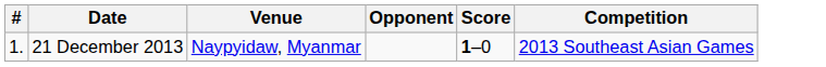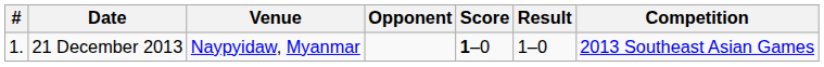+ column: Result | 1–0
